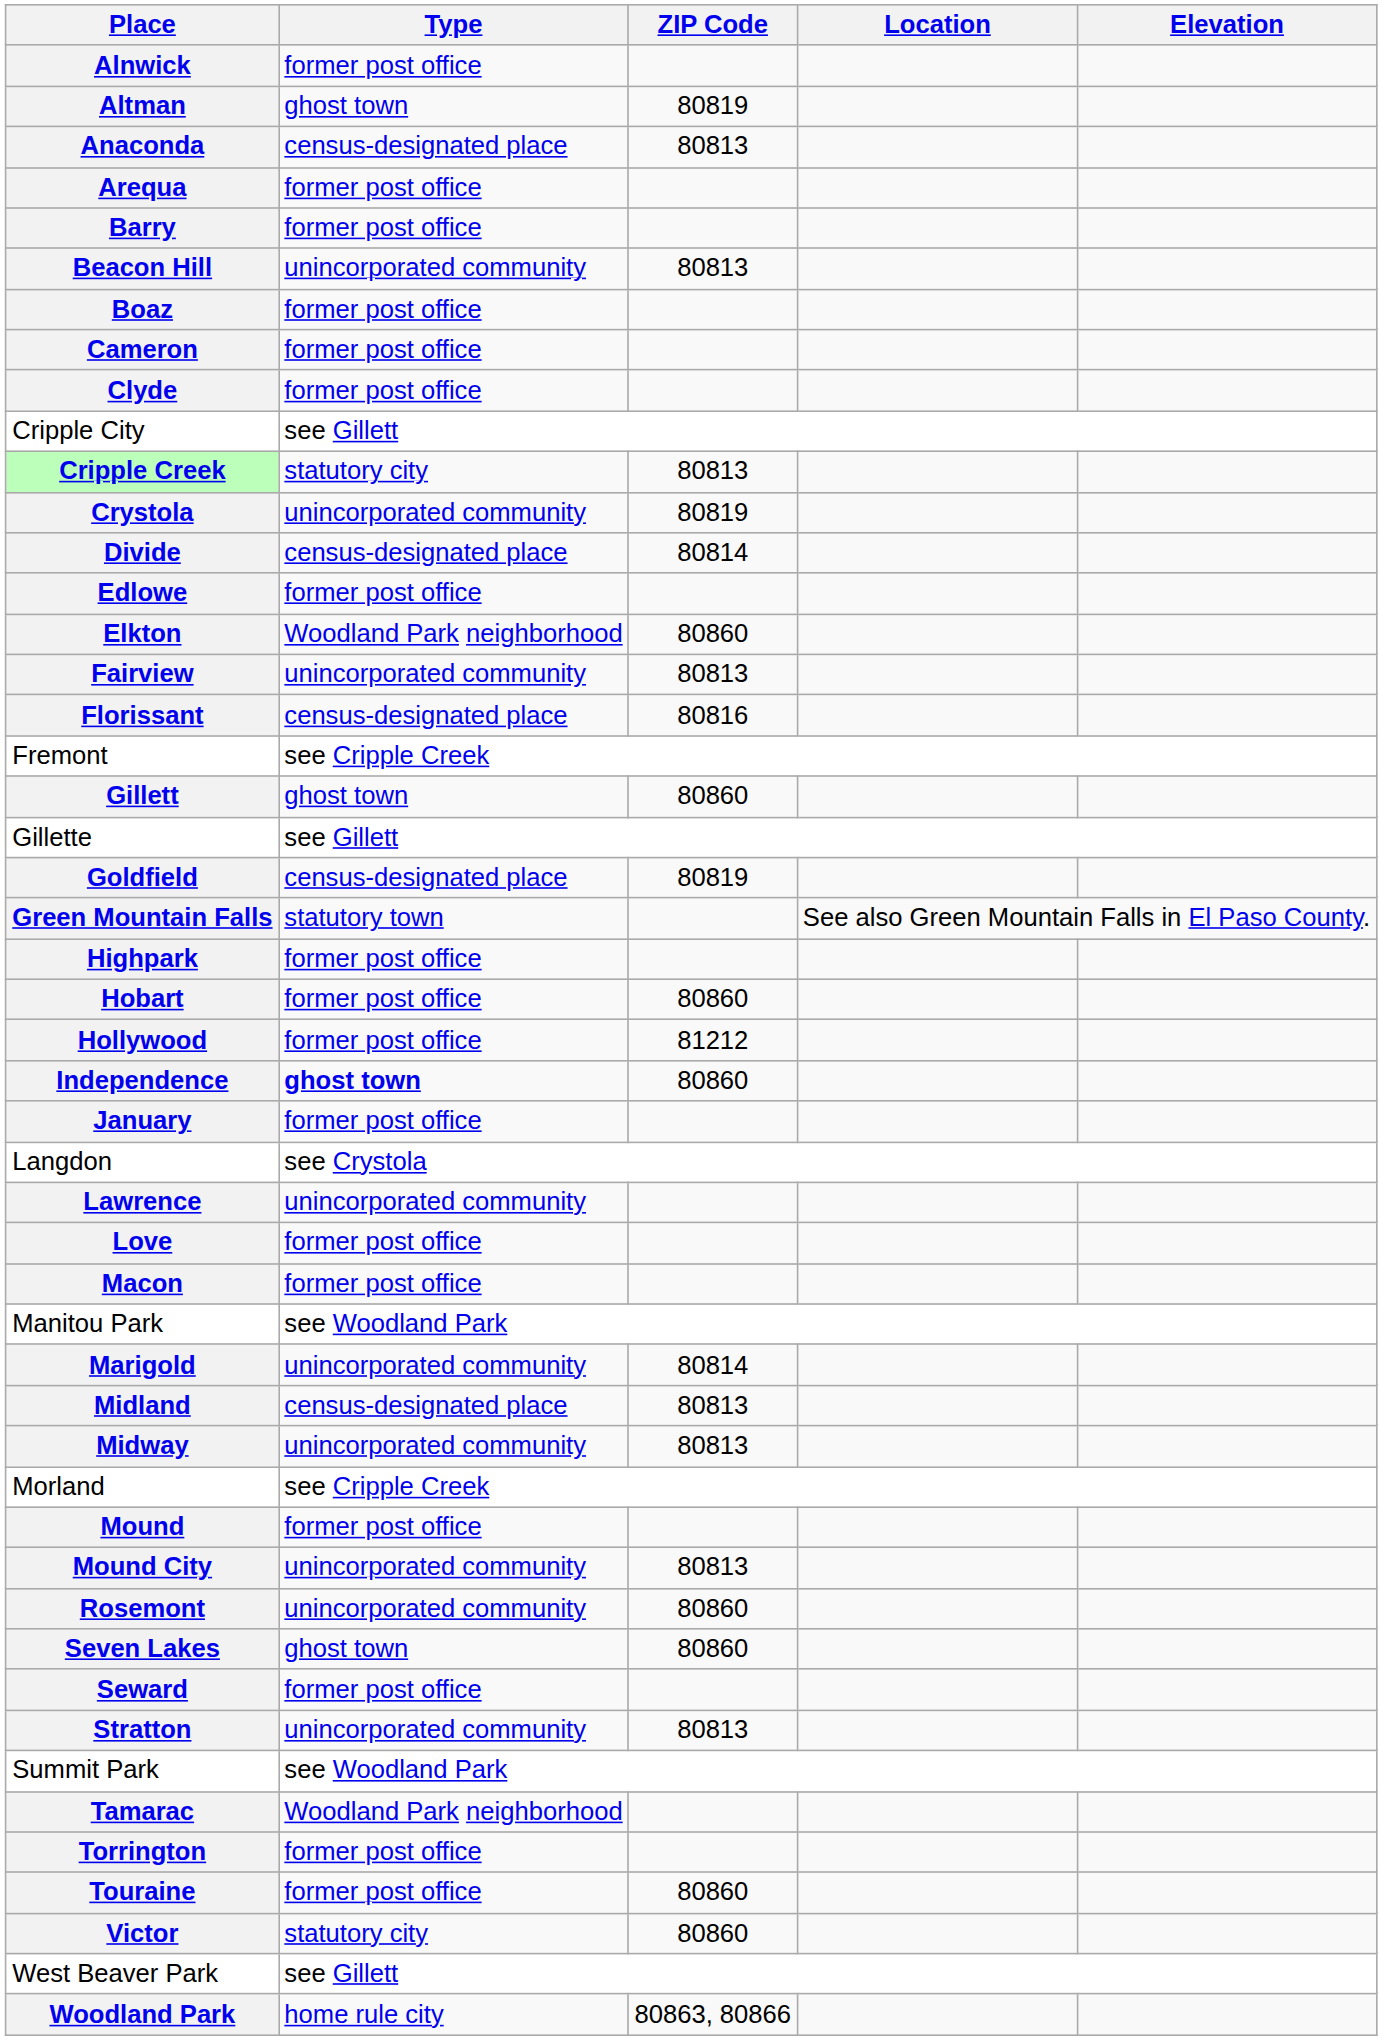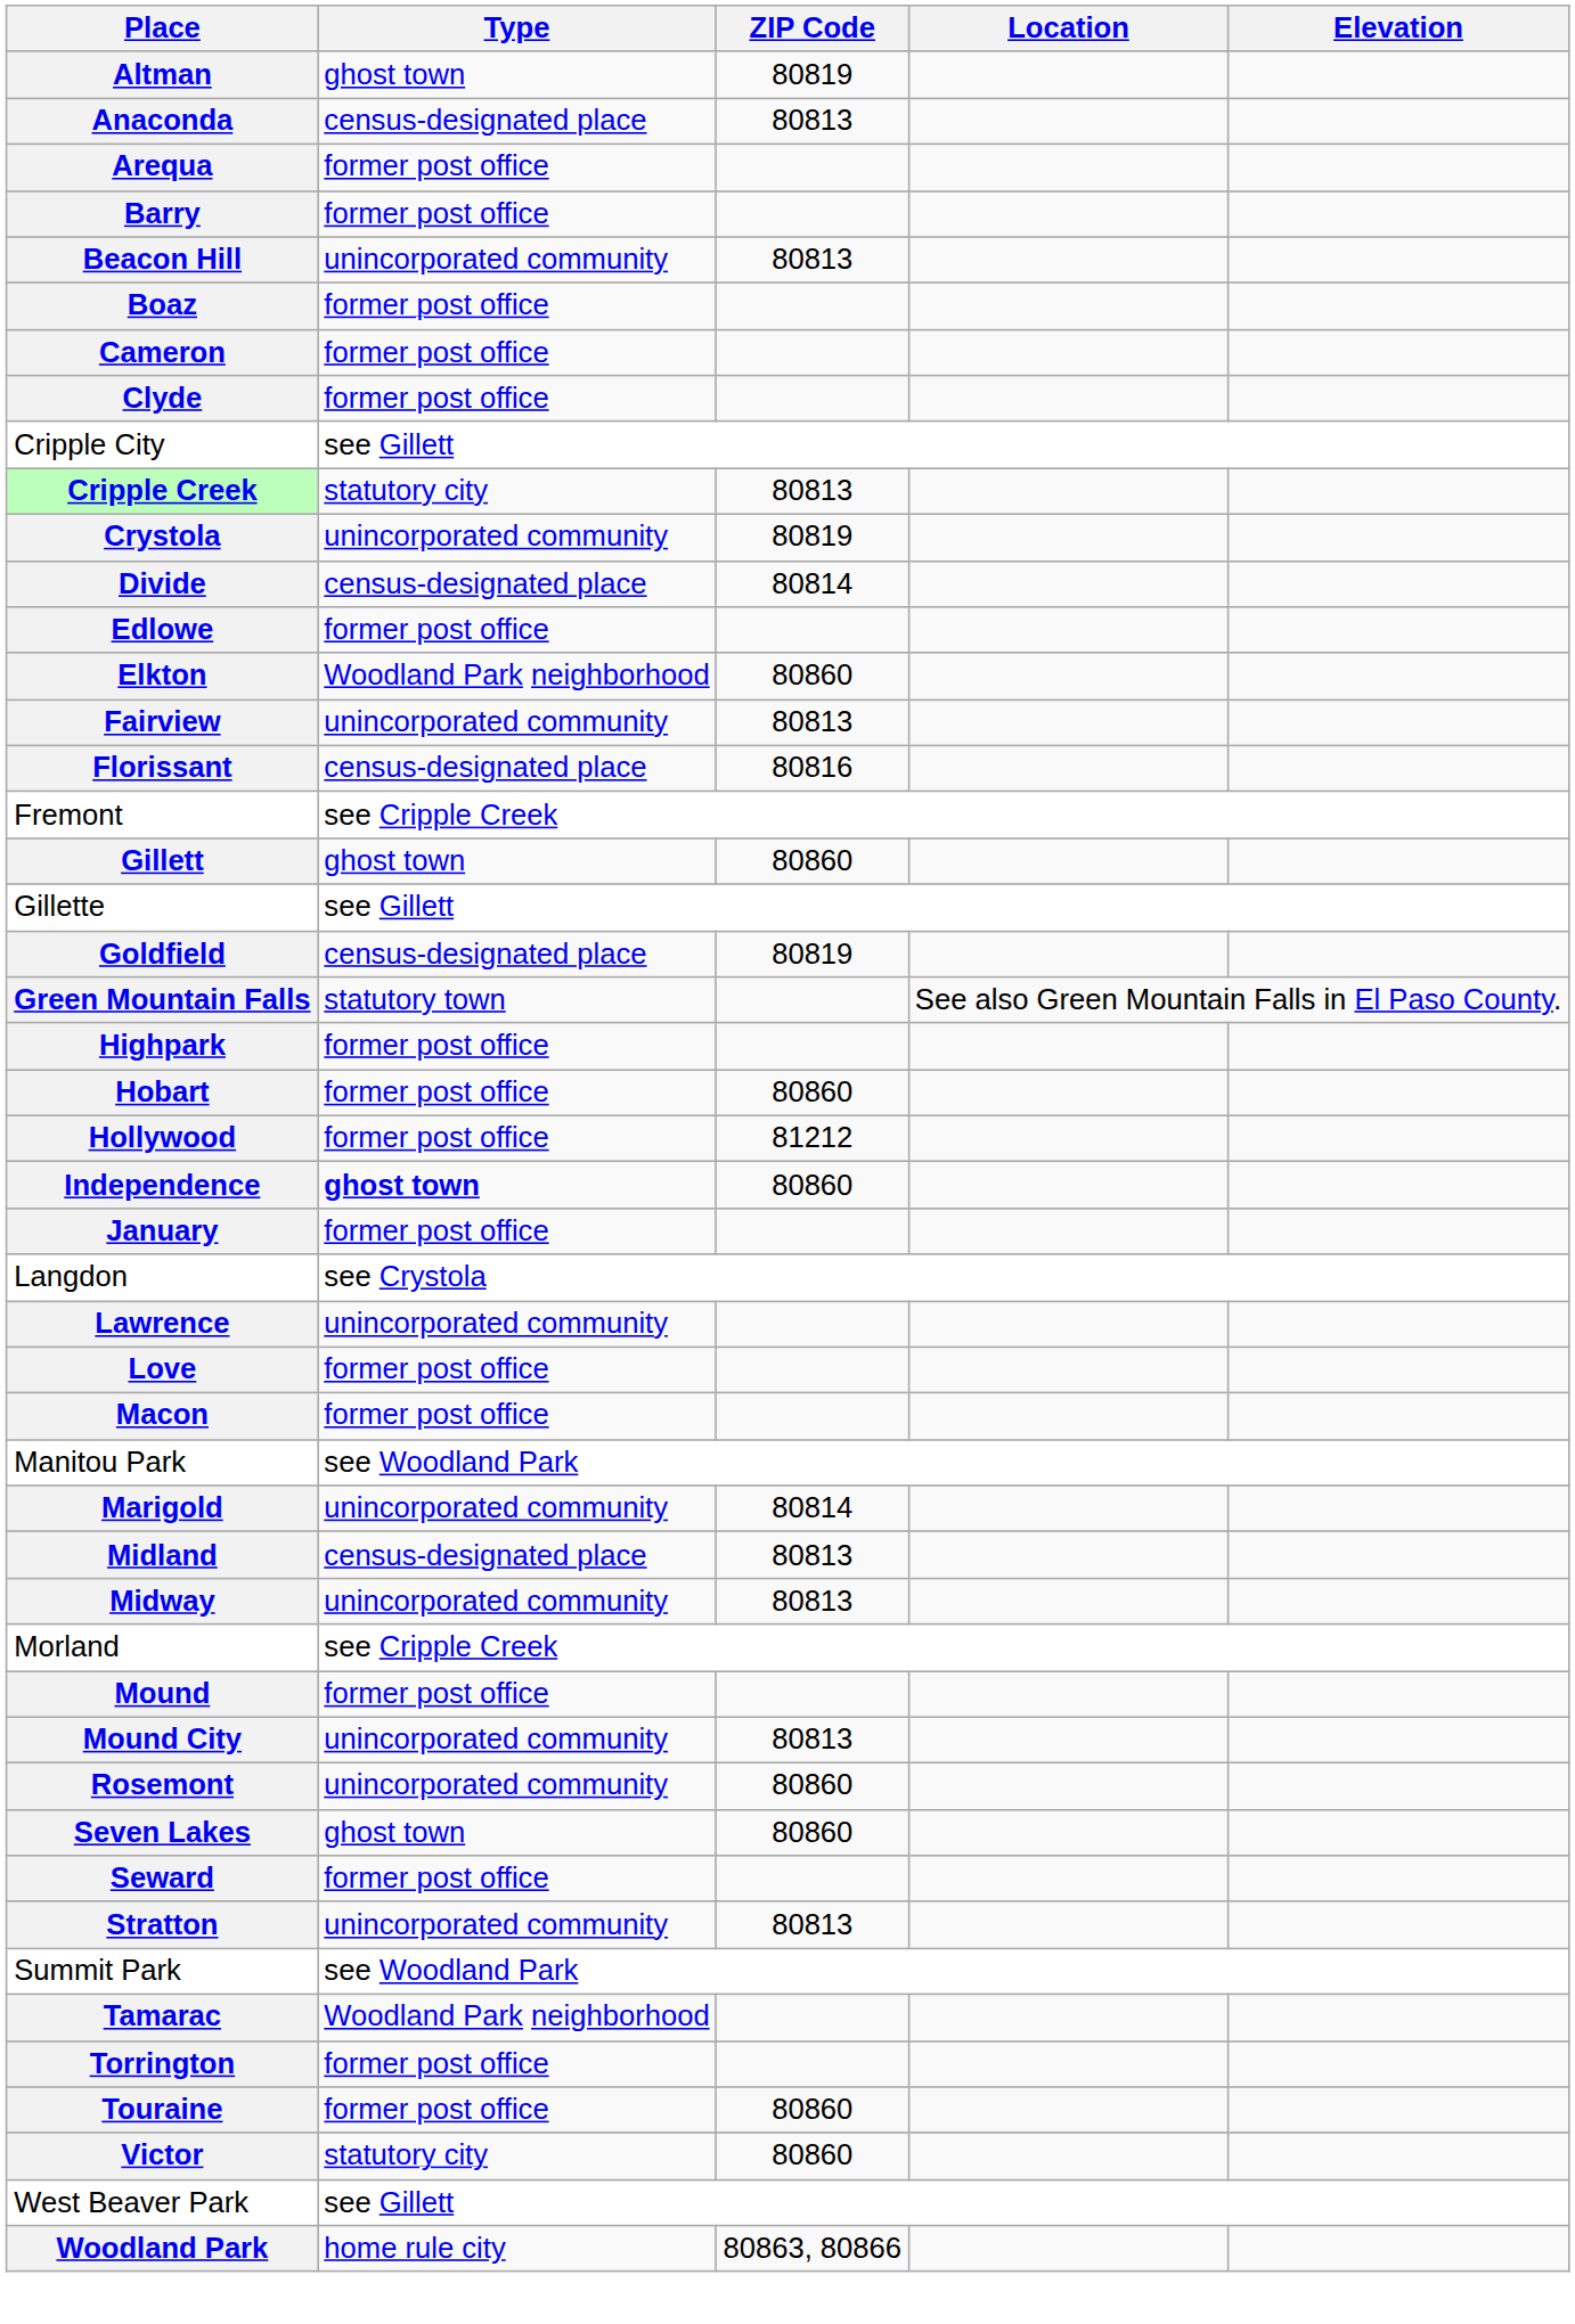- row: Alnwick | former post office
